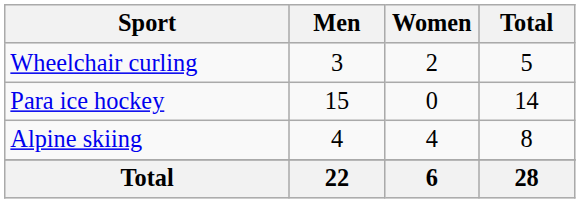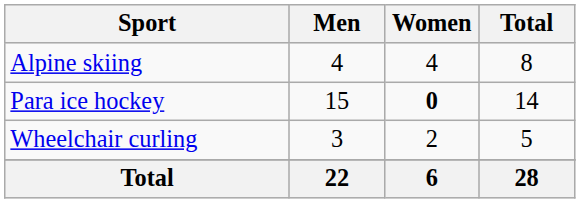rows swapped: Alpine skiing <-> Wheelchair curling
Para ice hockey | Women: normal -> bold
